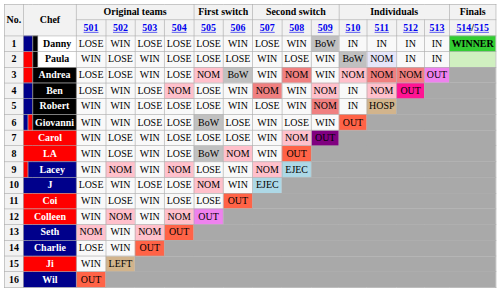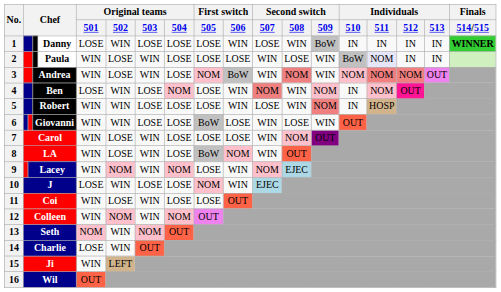3 | Original teams / 501: LOSE -> WIN
